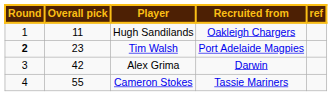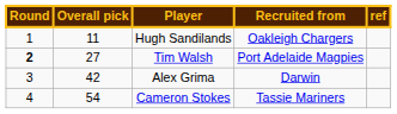Tim Walsh | Overall pick: 23 -> 27
Cameron Stokes | Overall pick: 55 -> 54
